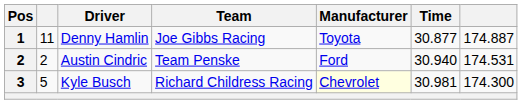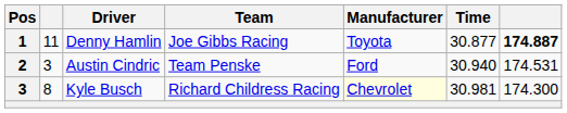Denny Hamlin | column 7: normal -> bold
Austin Cindric | column 2: 2 -> 3
Kyle Busch | column 2: 5 -> 8
